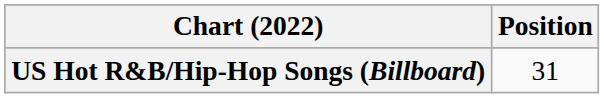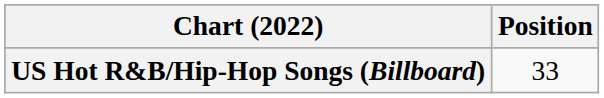US Hot R&B/Hip-Hop Songs (Billboard) | Position: 31 -> 33
